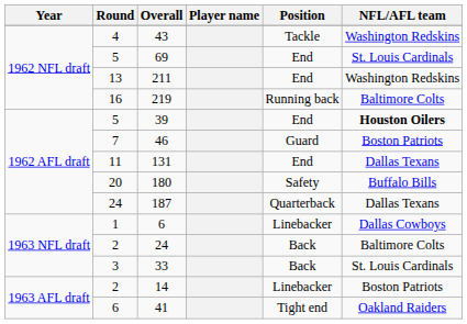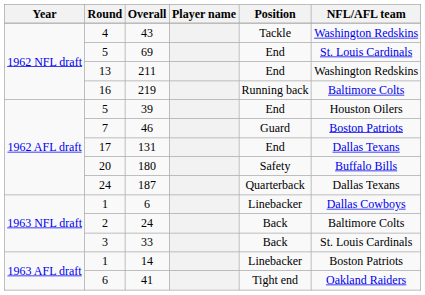39 | NFL/AFL team: bold -> normal
131 | Round: 11 -> 17
14 | Round: 2 -> 1
